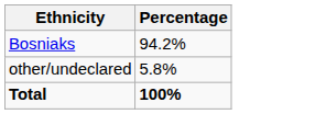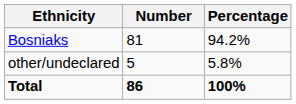+ column: Number | 81 | 5 | 86
